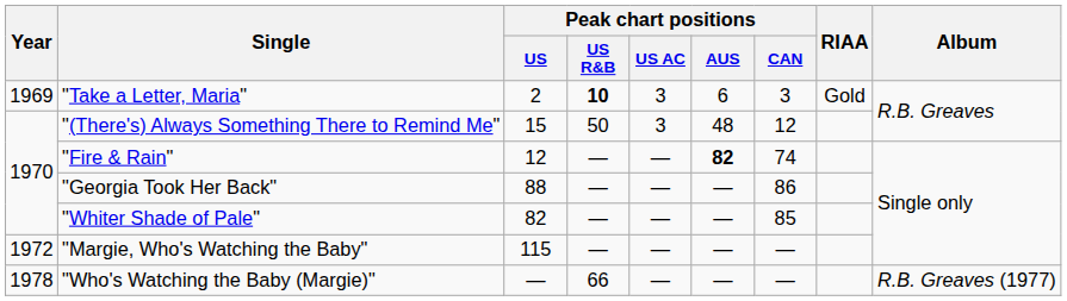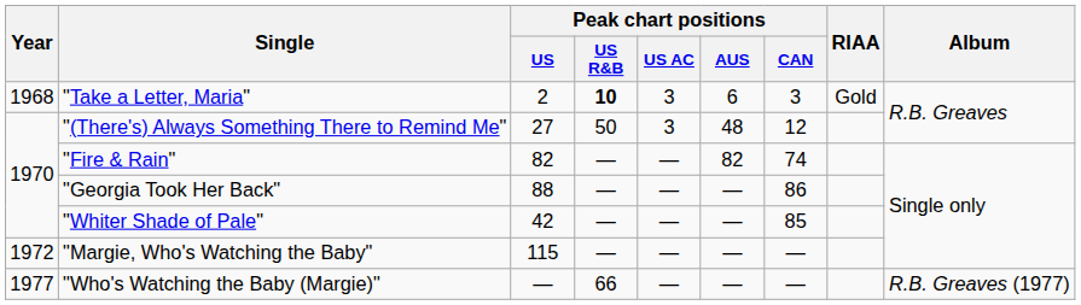"Take a Letter, Maria" | Year: 1969 -> 1968
"(There's) Always Something There to Remind Me" | Peak chart positions / US: 15 -> 27
"Fire & Rain" | Peak chart positions / US: 12 -> 82
"Fire & Rain" | Peak chart positions / AUS: bold -> normal
"Whiter Shade of Pale" | Peak chart positions / US: 82 -> 42
"Who's Watching the Baby (Margie)" | Year: 1978 -> 1977
